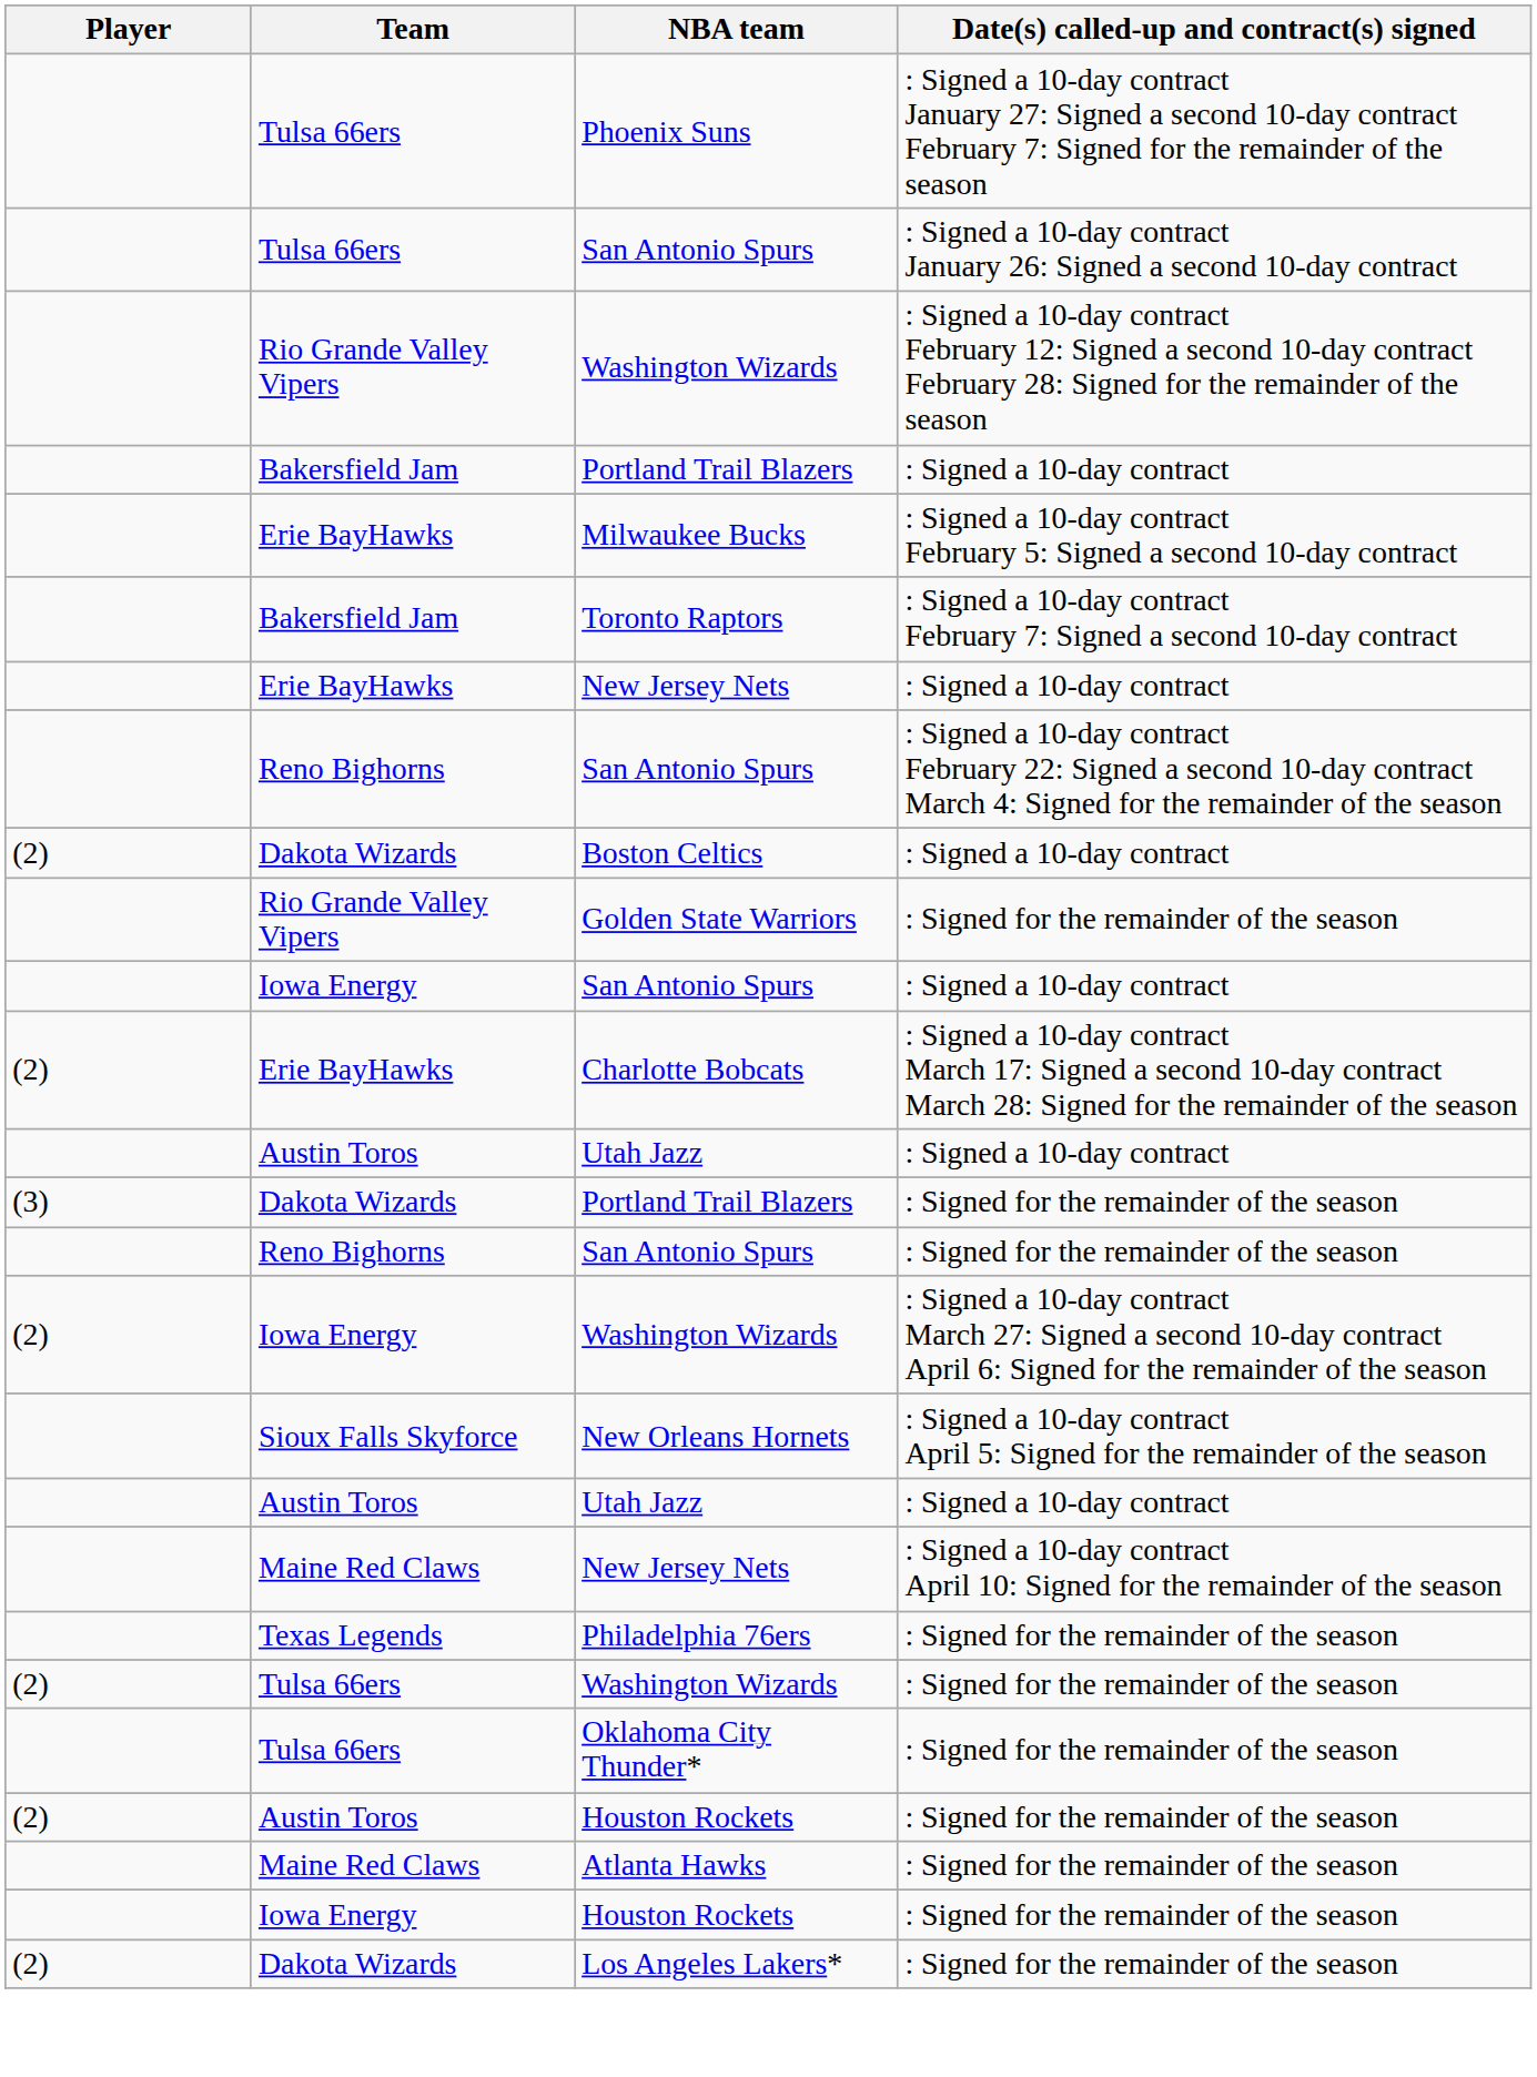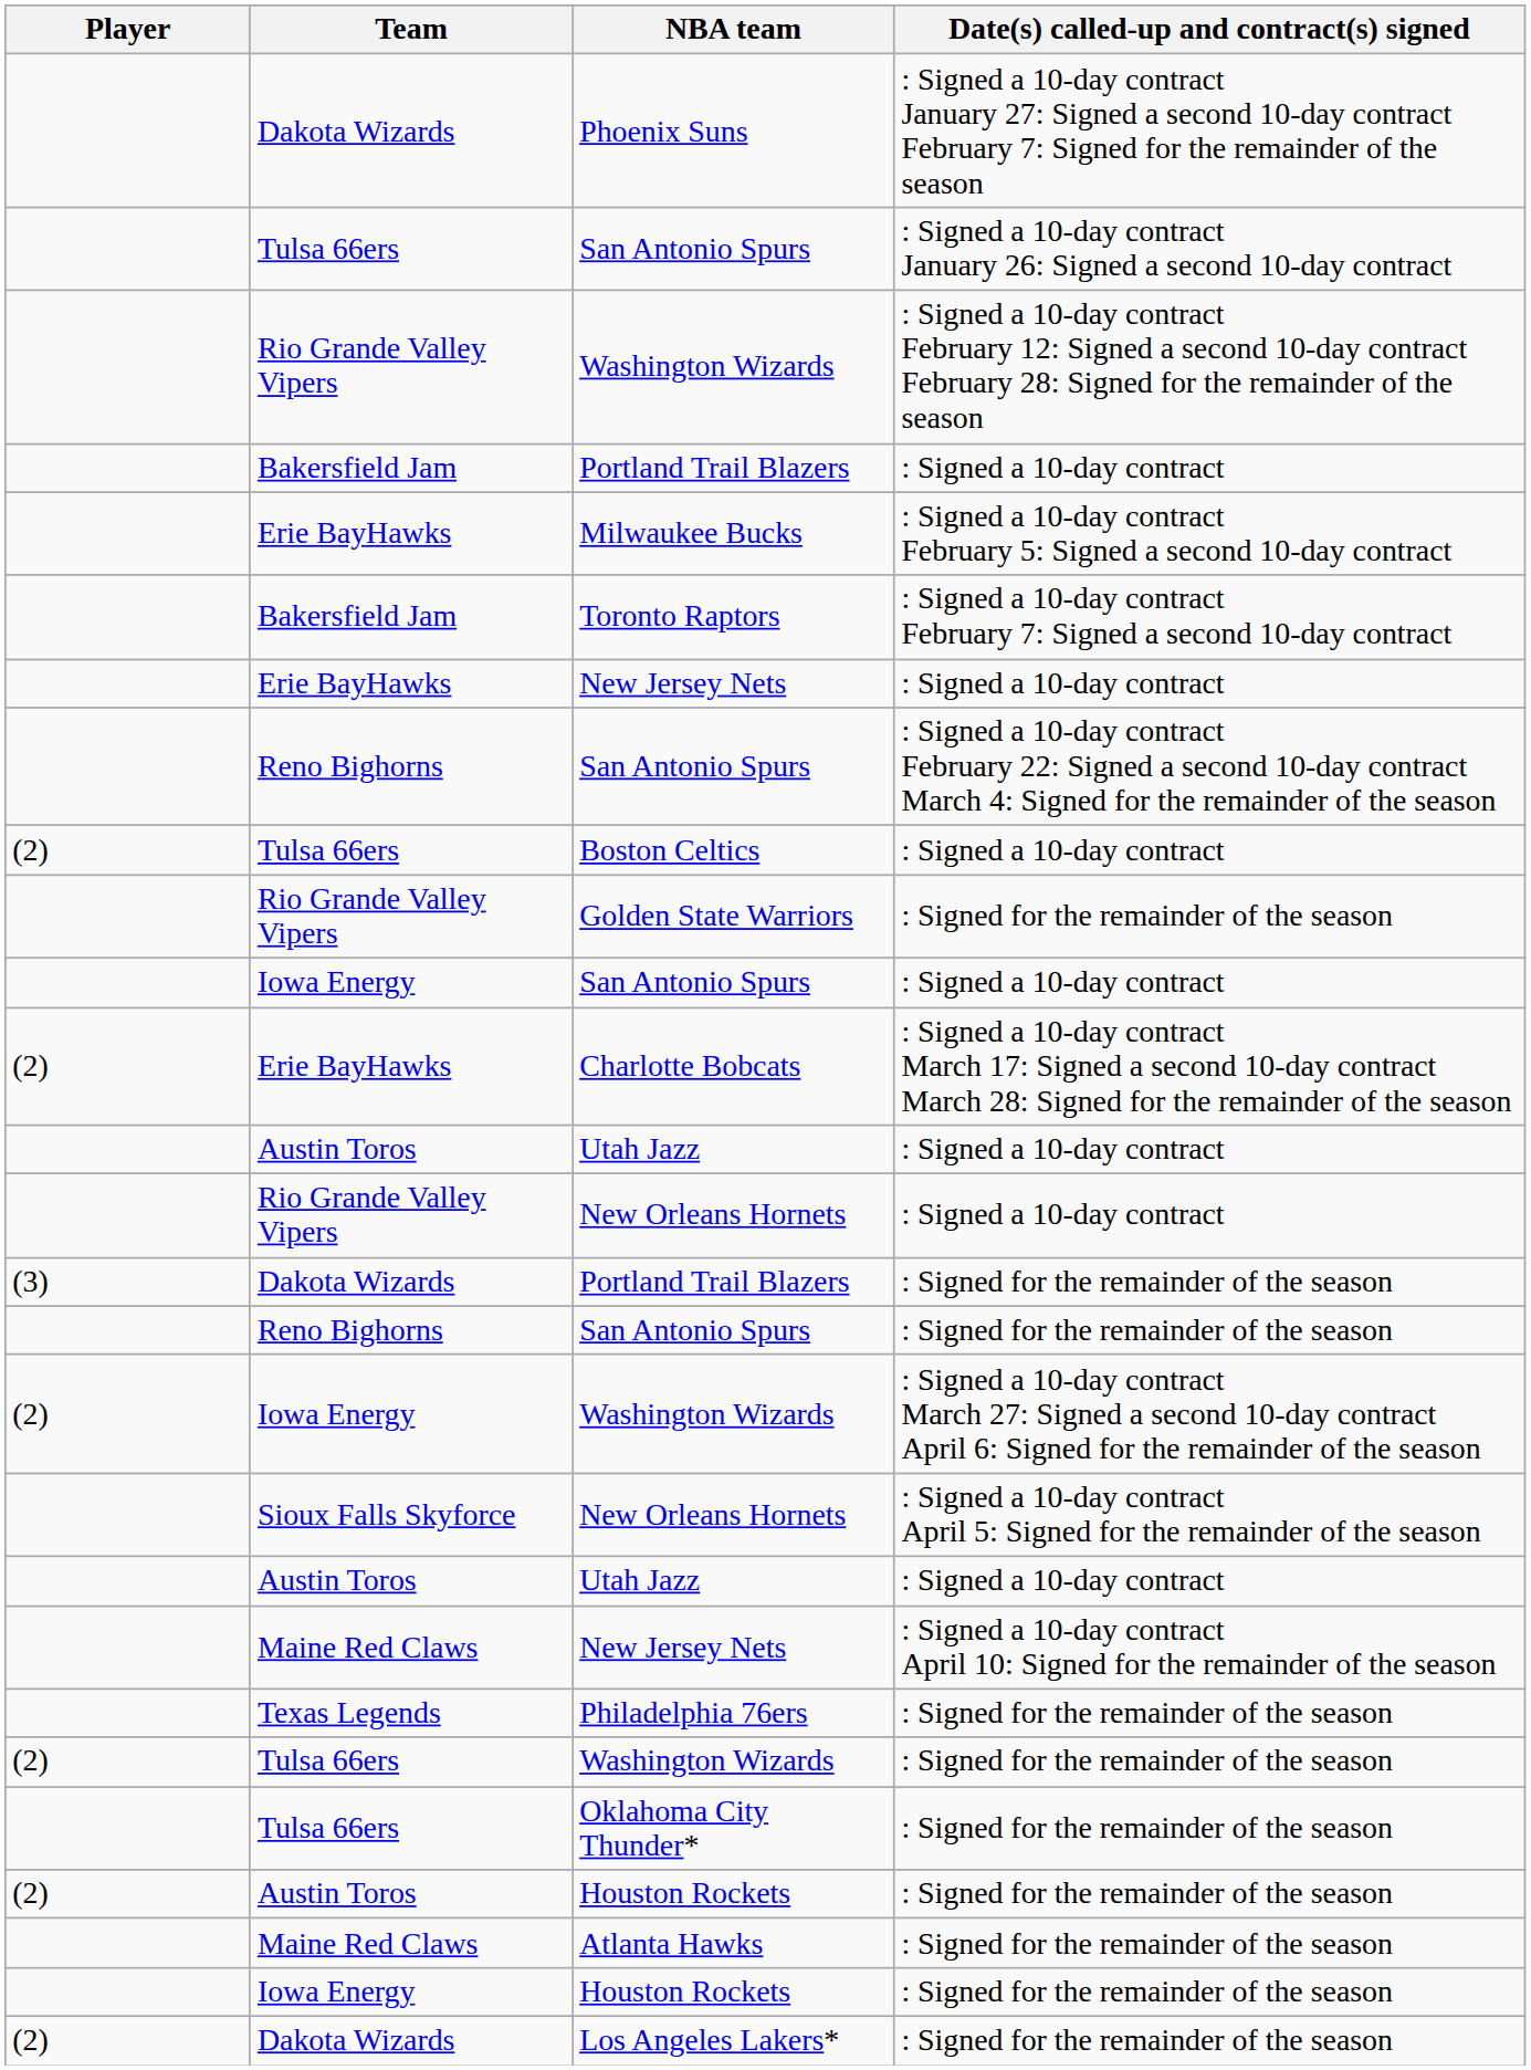Phoenix Suns | Team: Tulsa 66ers -> Dakota Wizards
Boston Celtics | Team: Dakota Wizards -> Tulsa 66ers
+ row: Rio Grande Valley Vipers | New Orleans Hornets | : Signed a 10-day contract
